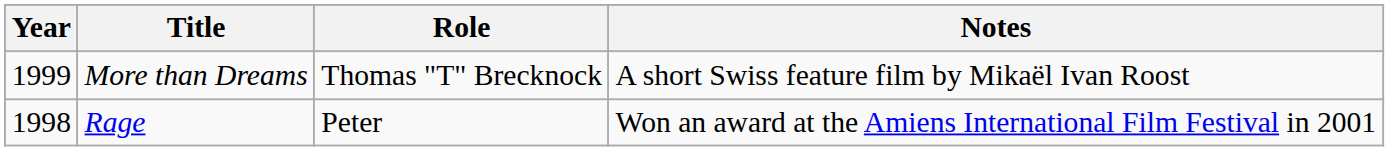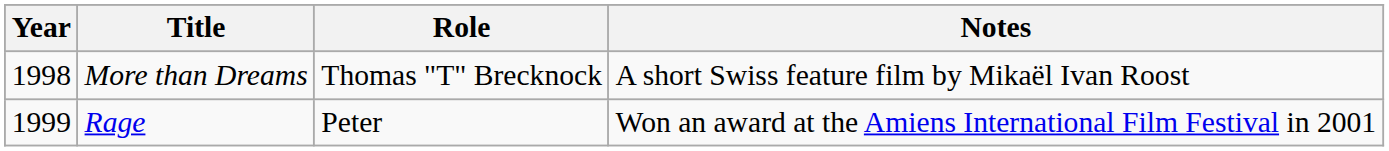More than Dreams | Year: 1999 -> 1998
Rage | Year: 1998 -> 1999
